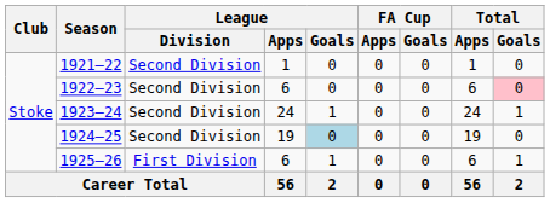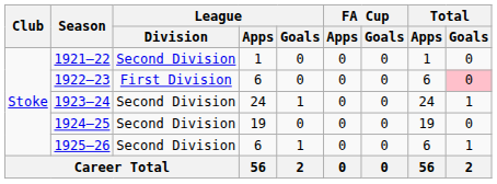1922–23 | League / Division: Second Division -> First Division
1924–25 | League / Goals: lightblue background -> no background
1925–26 | League / Division: First Division -> Second Division
